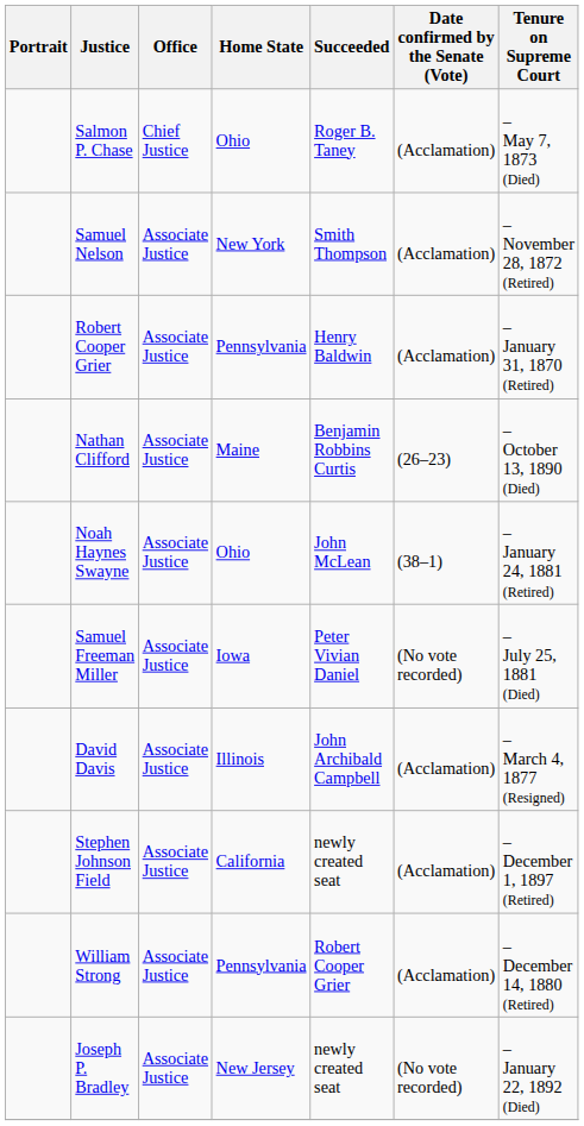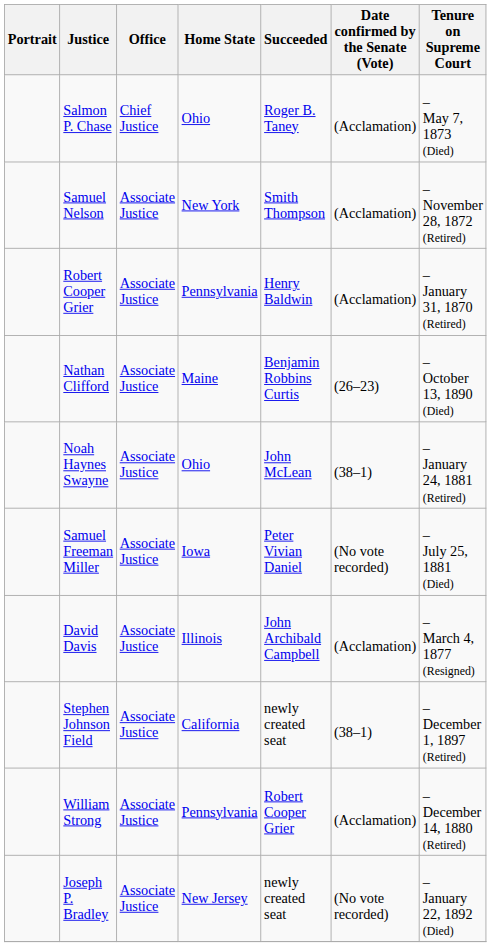Stephen Johnson Field | Date confirmed by the Senate (Vote): (Acclamation) -> (38–1)
